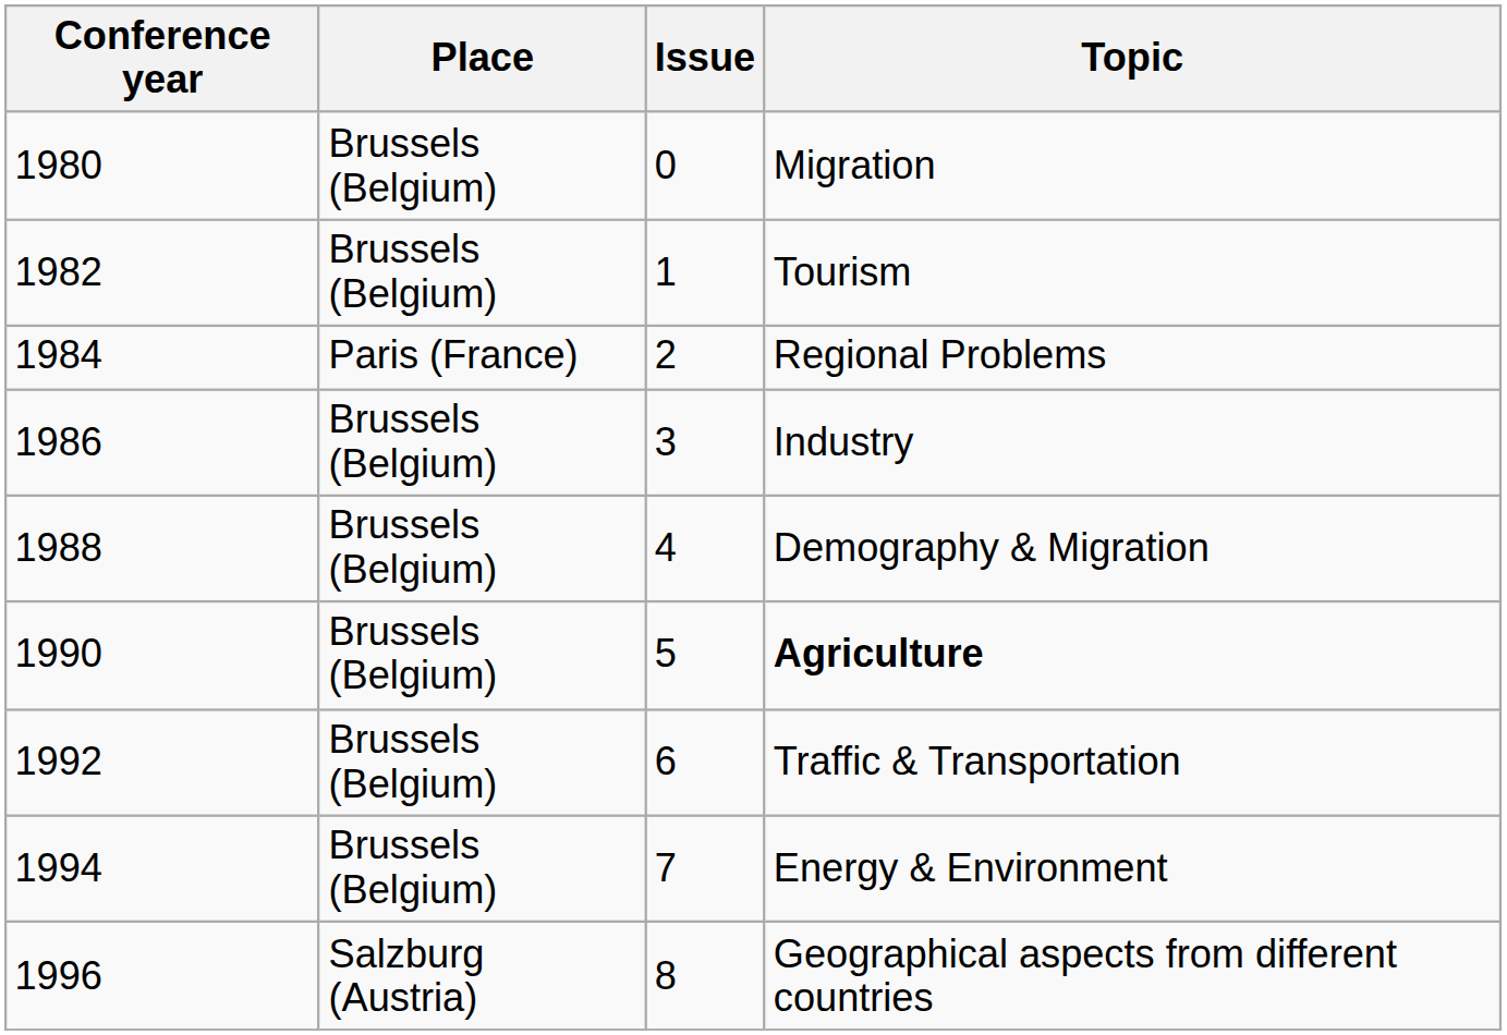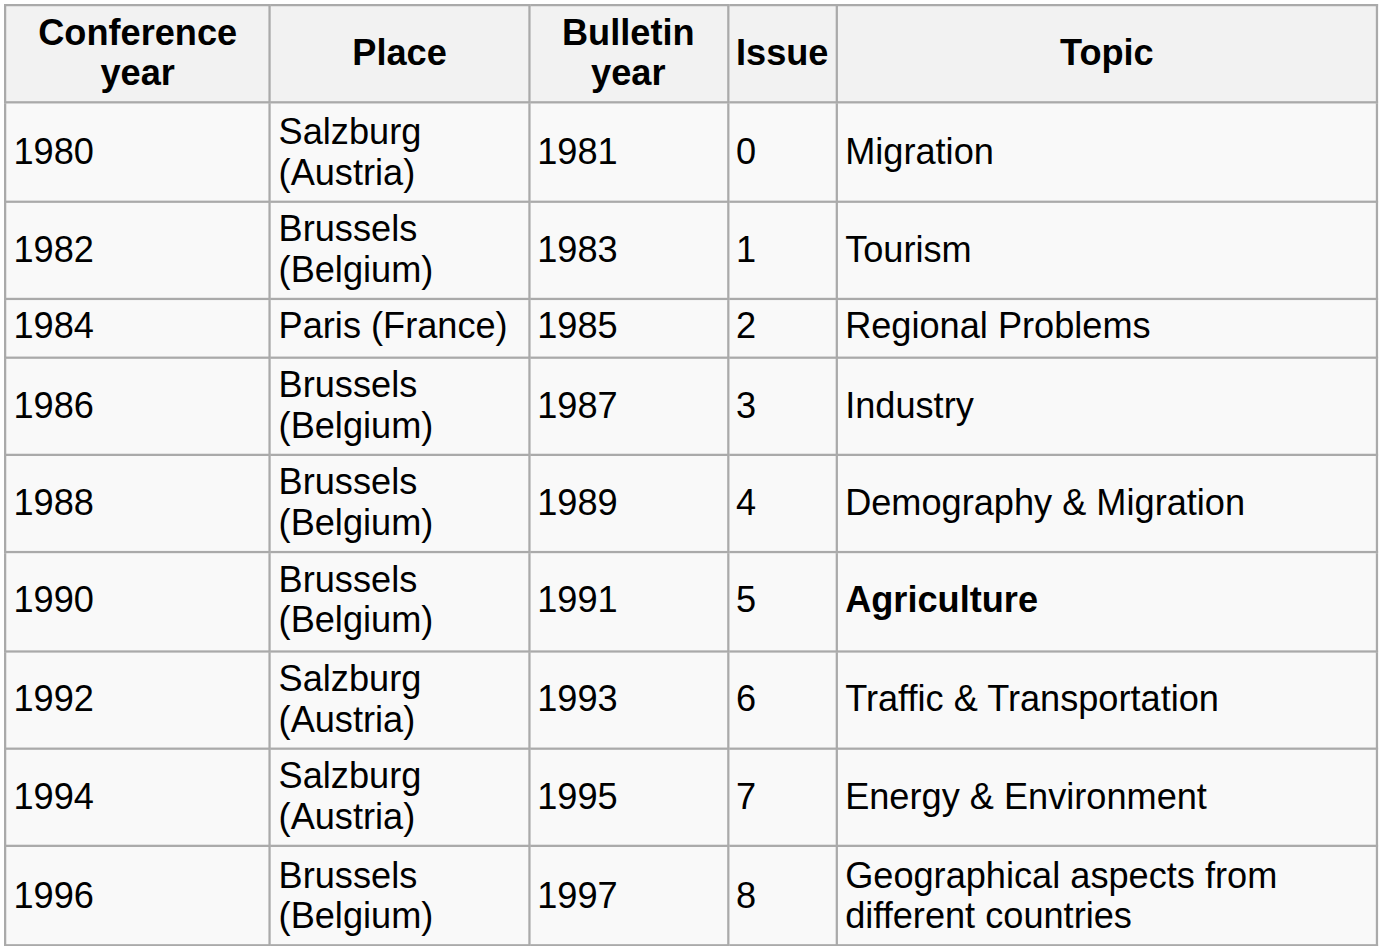+ column: Bulletin year | 1981 | 1983 | 1985 | 1987 | 1989 | 1991 | 1993 | 1995 | 1997
1980 | Place: Brussels (Belgium) -> Salzburg (Austria)
1992 | Place: Brussels (Belgium) -> Salzburg (Austria)
1994 | Place: Brussels (Belgium) -> Salzburg (Austria)
1996 | Place: Salzburg (Austria) -> Brussels (Belgium)
